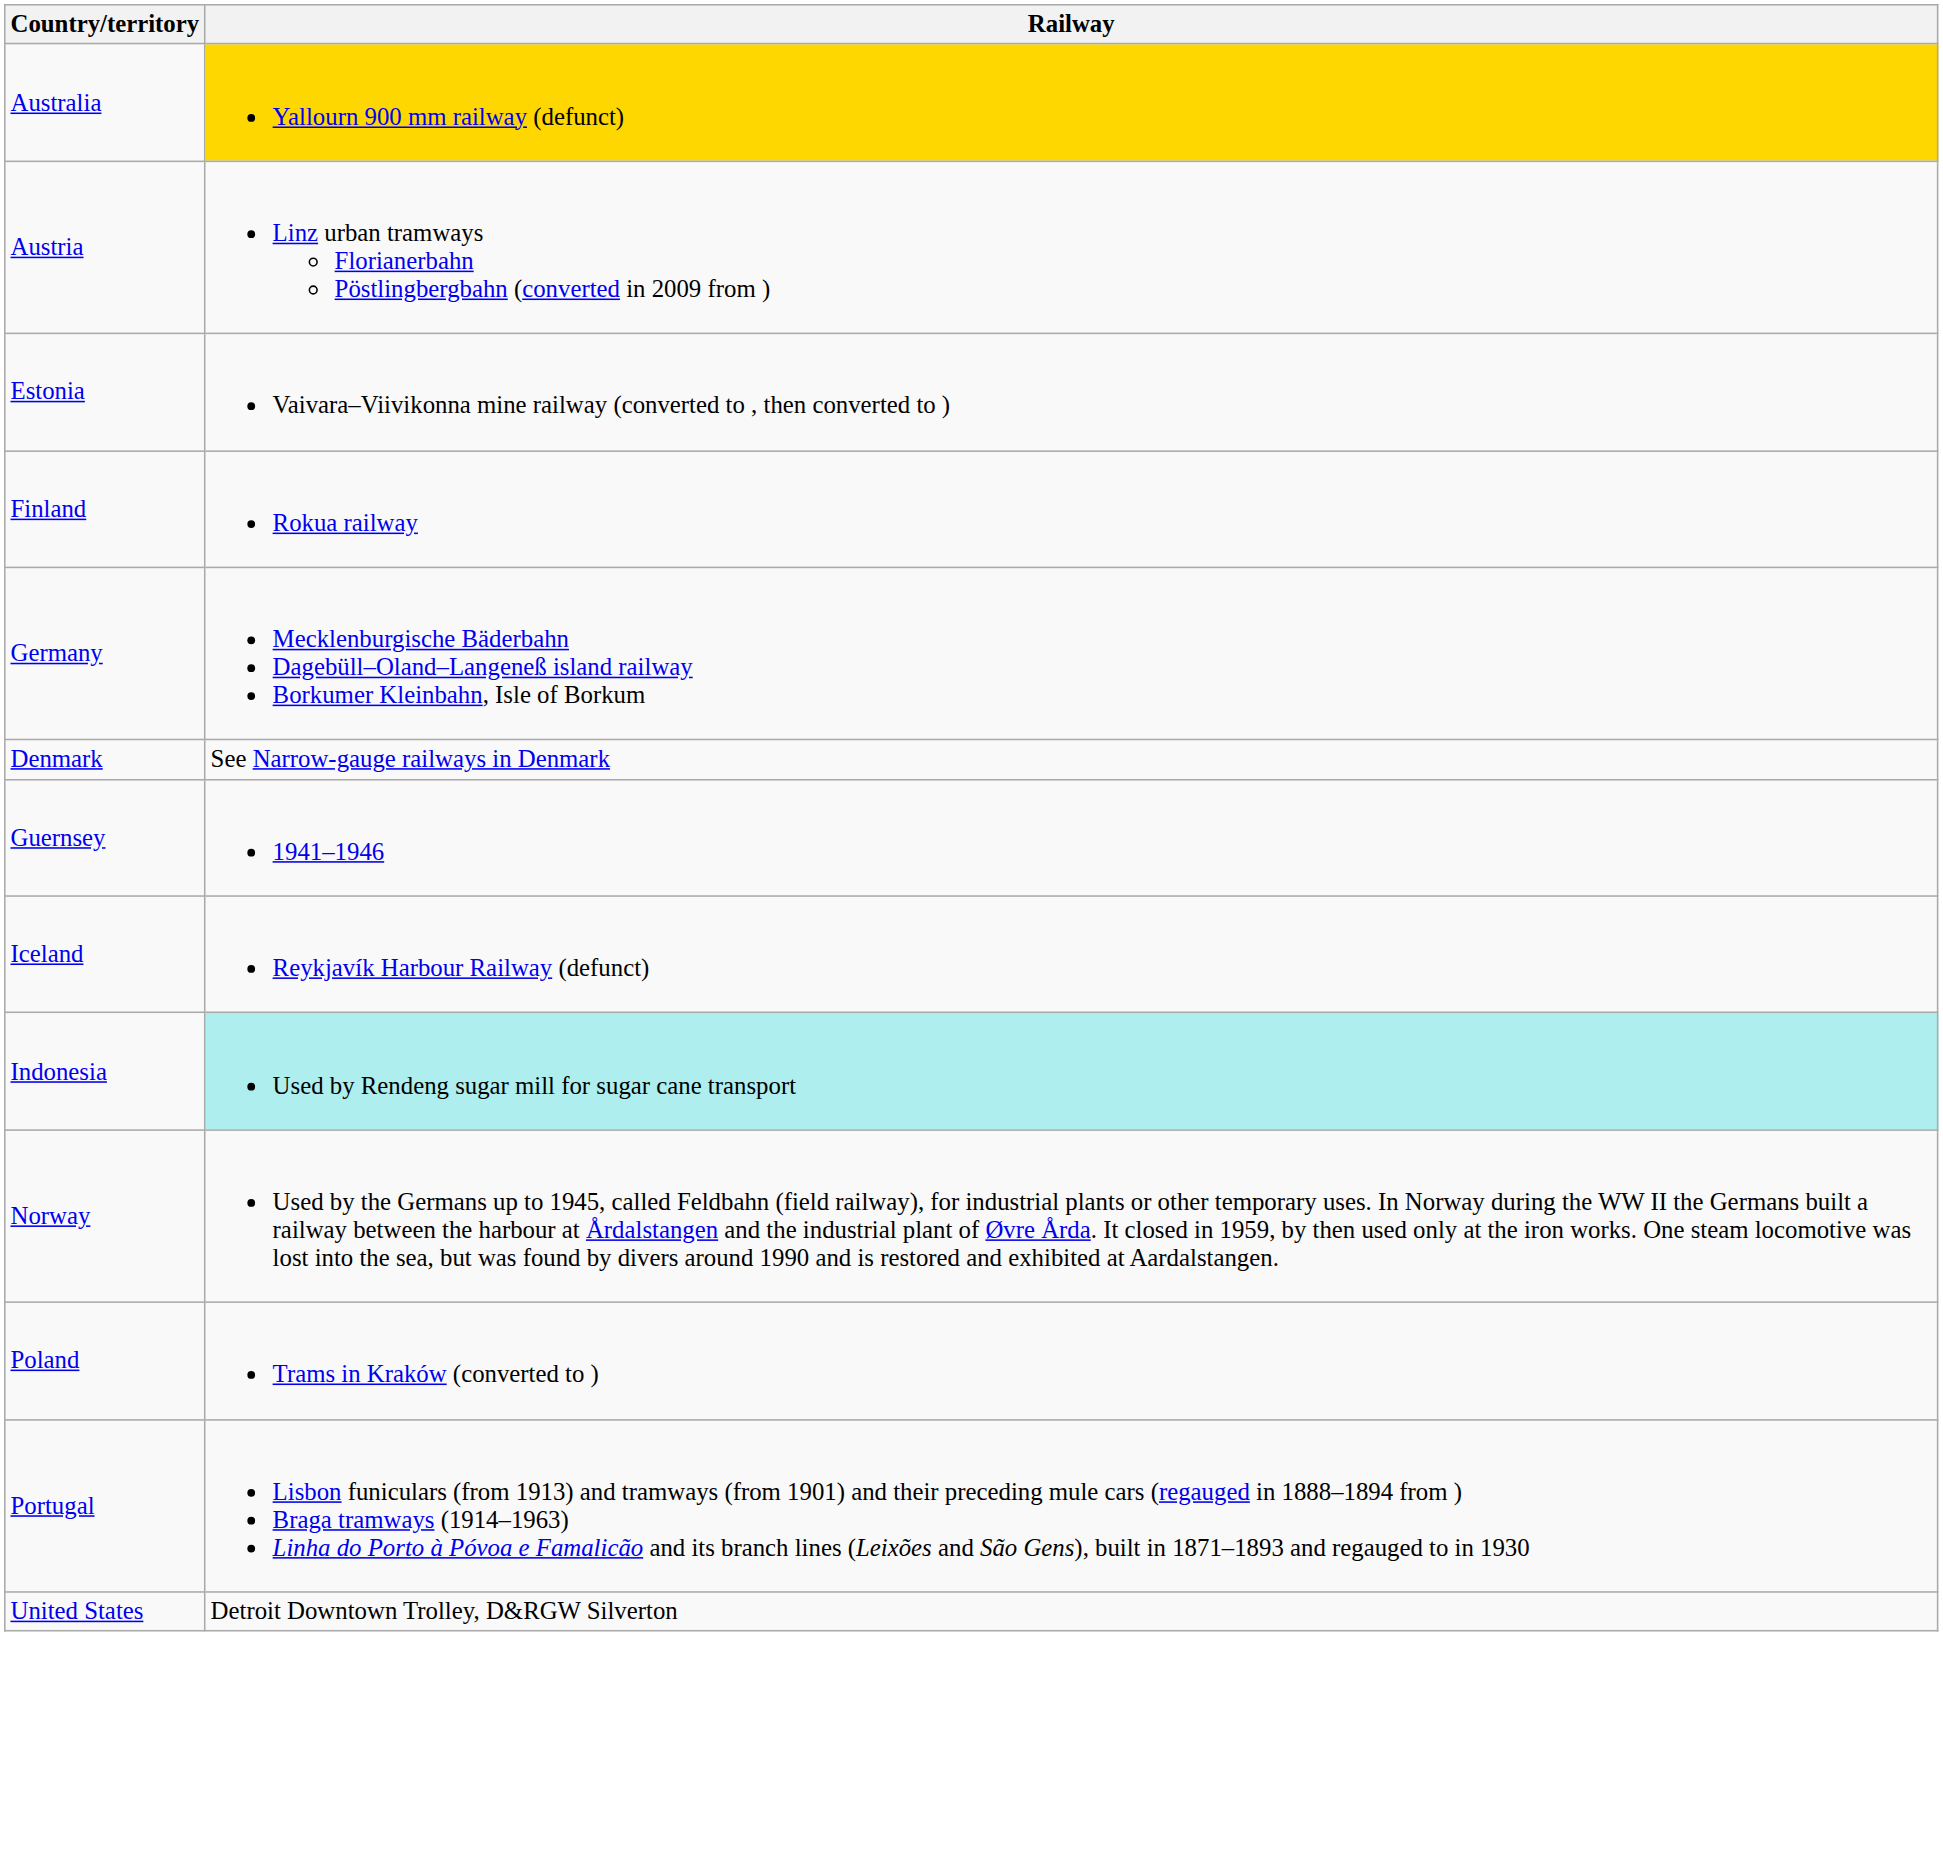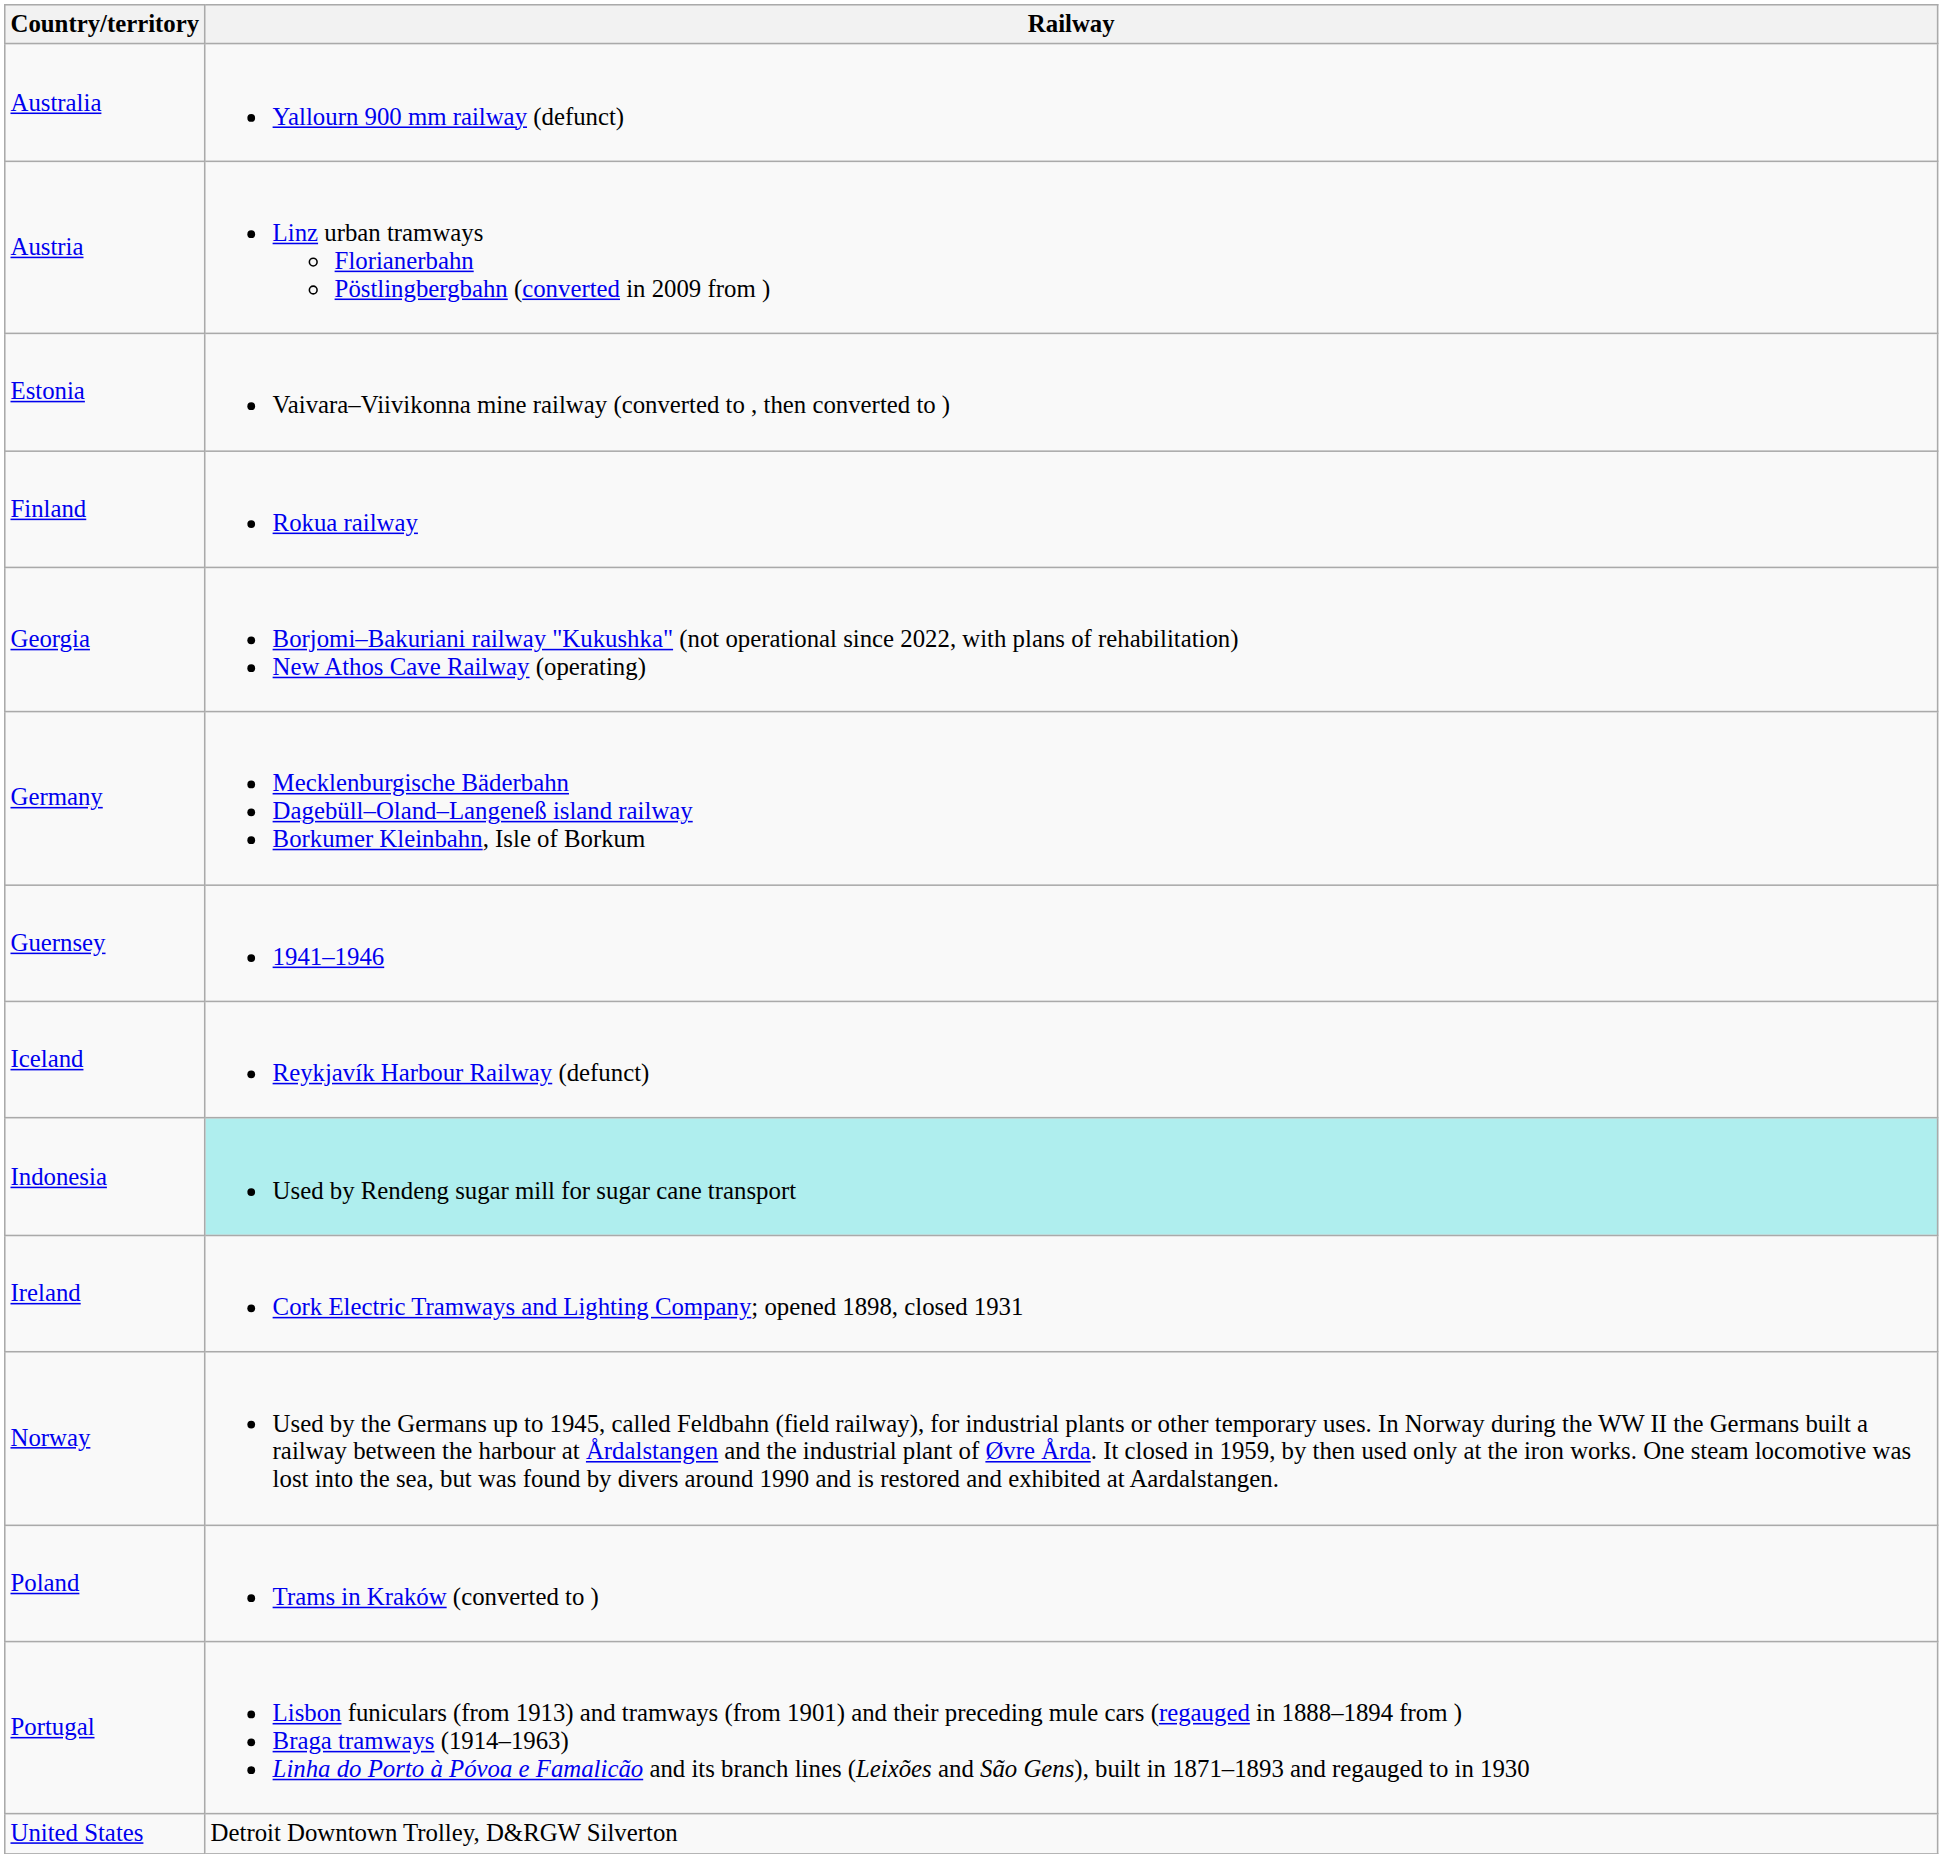Australia | Railway: gold background -> no background
+ row: Georgia | Borjomi–Bakuriani railway "Kukushka" (not operational since 2022, with plans of rehabilitation) New Athos Cave Railway (operating)
- row: Denmark | See Narrow-gauge railways in Denmark
+ row: Ireland | Cork Electric Tramways and Lighting Company; opened 1898, closed 1931
